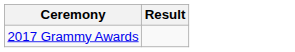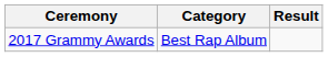+ column: Category | Best Rap Album
